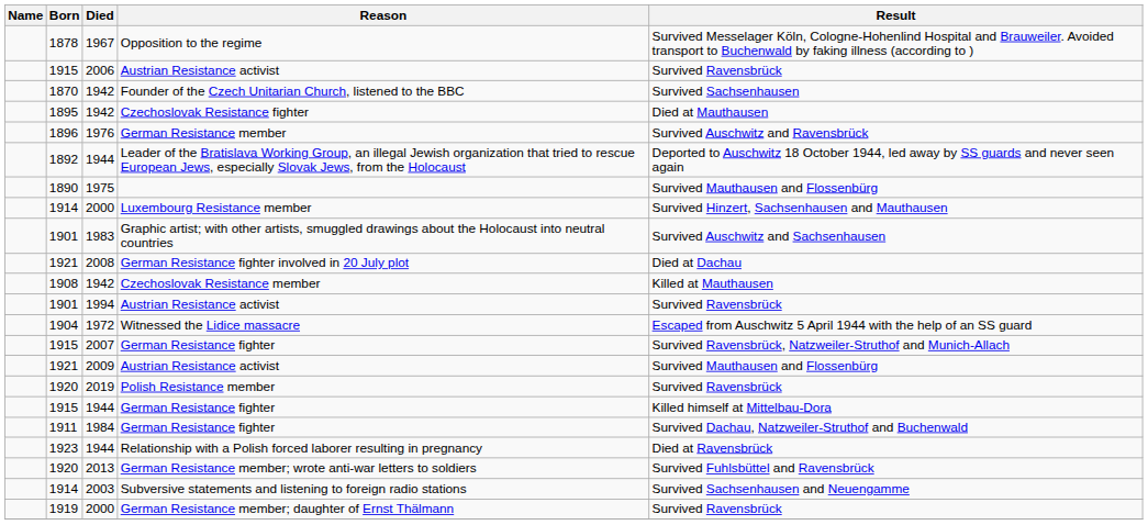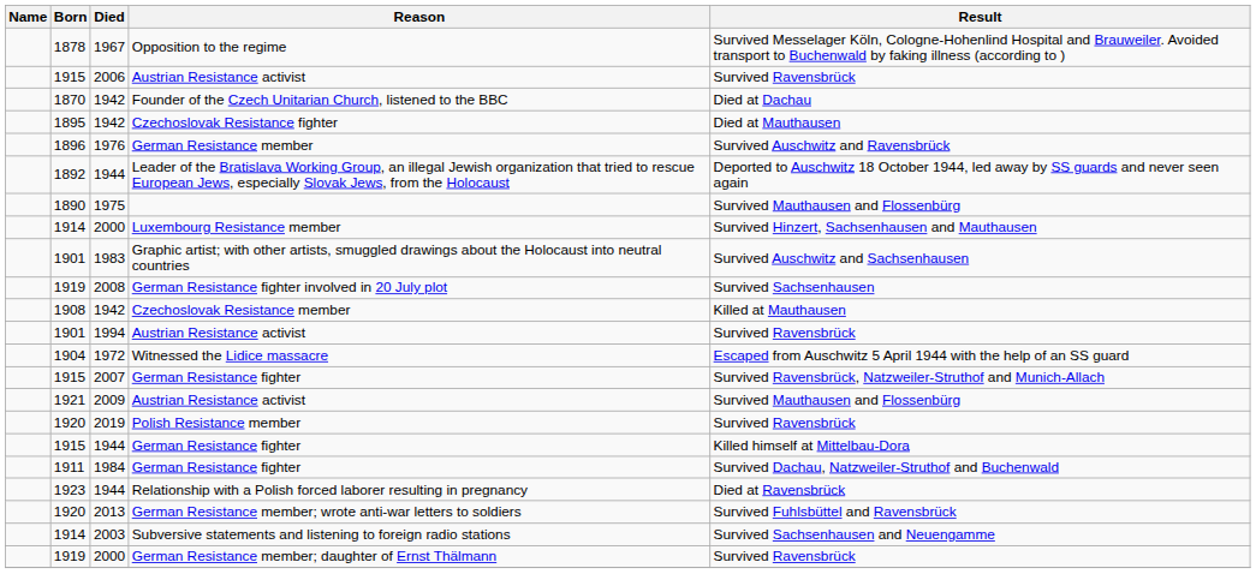Founder of the Czech Unitarian Church, listened to the BBC | Result: Survived Sachsenhausen -> Died at Dachau
German Resistance fighter involved in 20 July plot | Born: 1921 -> 1919
German Resistance fighter involved in 20 July plot | Result: Died at Dachau -> Survived Sachsenhausen
